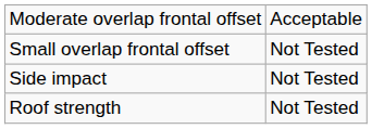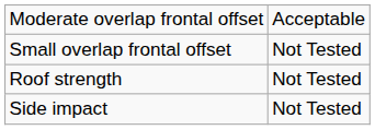rows swapped: Side impact <-> Roof strength
